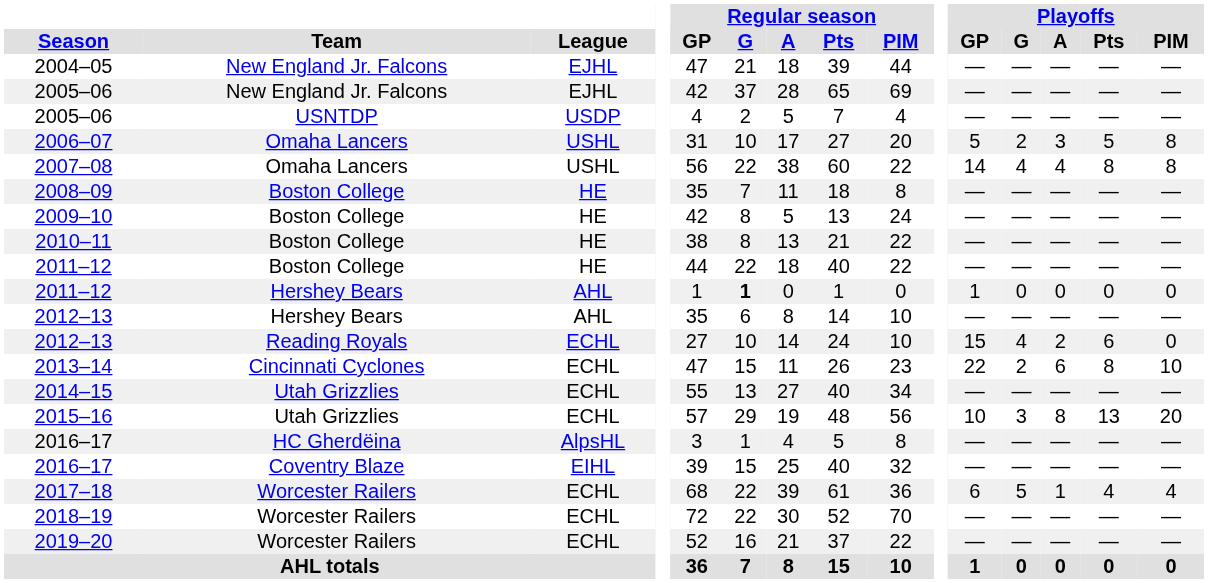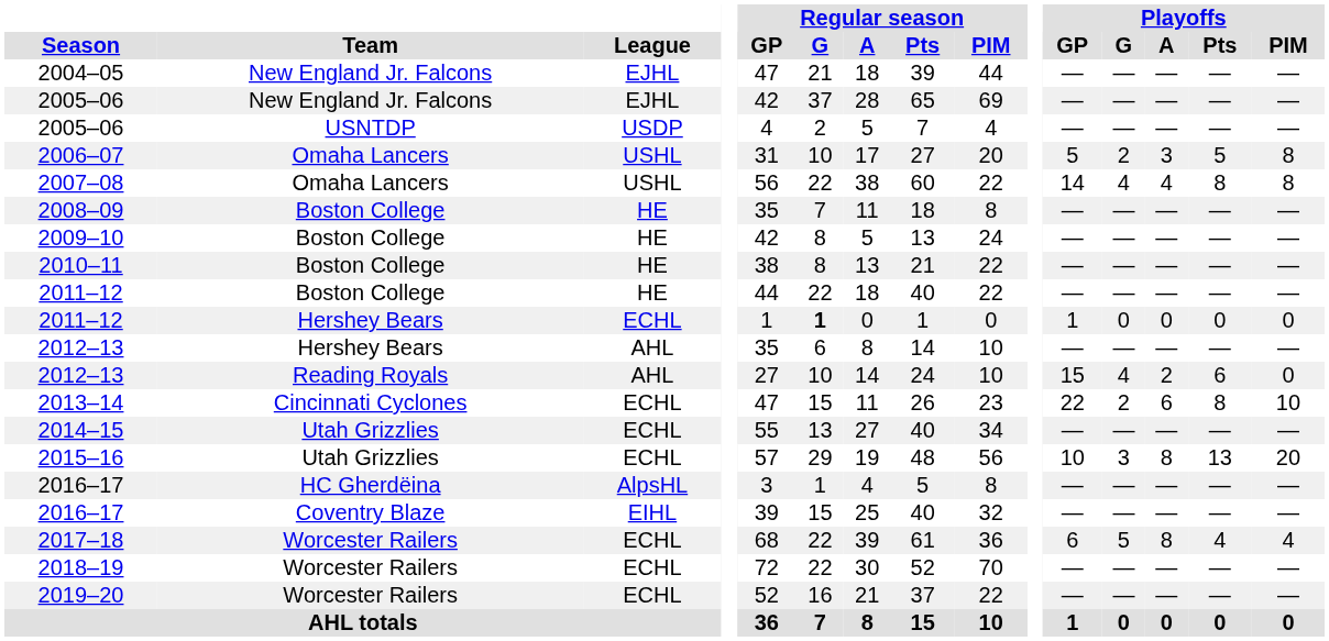2011–12 / Hershey Bears | League: AHL -> ECHL
2012–13 / Reading Royals | League: ECHL -> AHL
2017–18 | Playoffs / A: 1 -> 8
